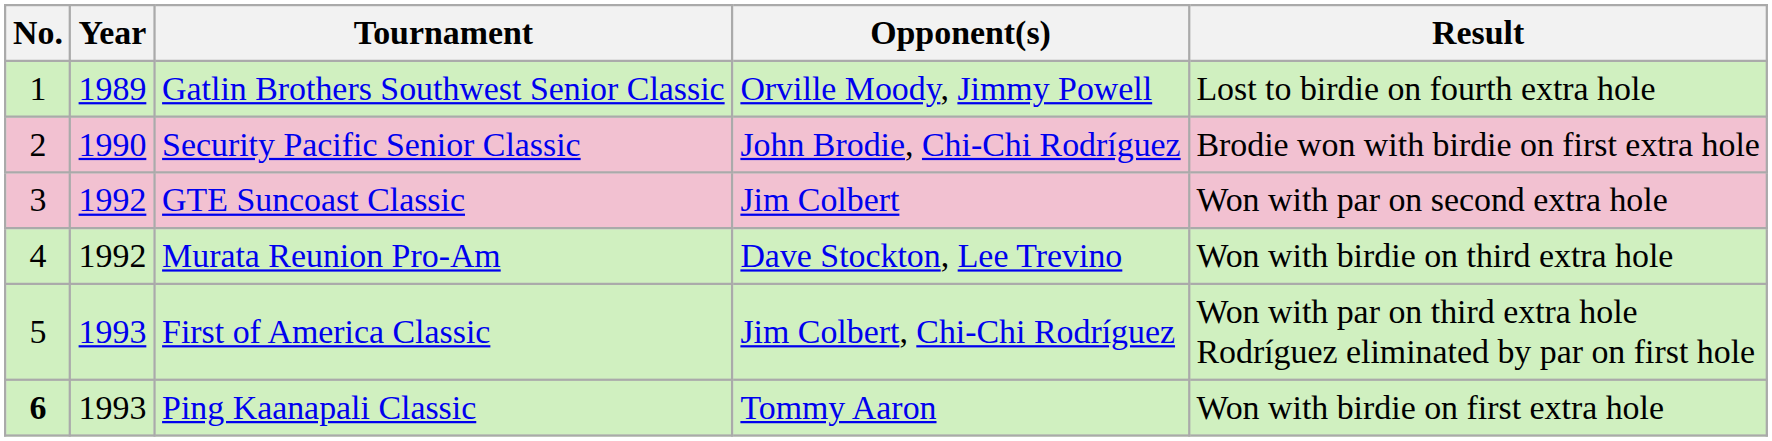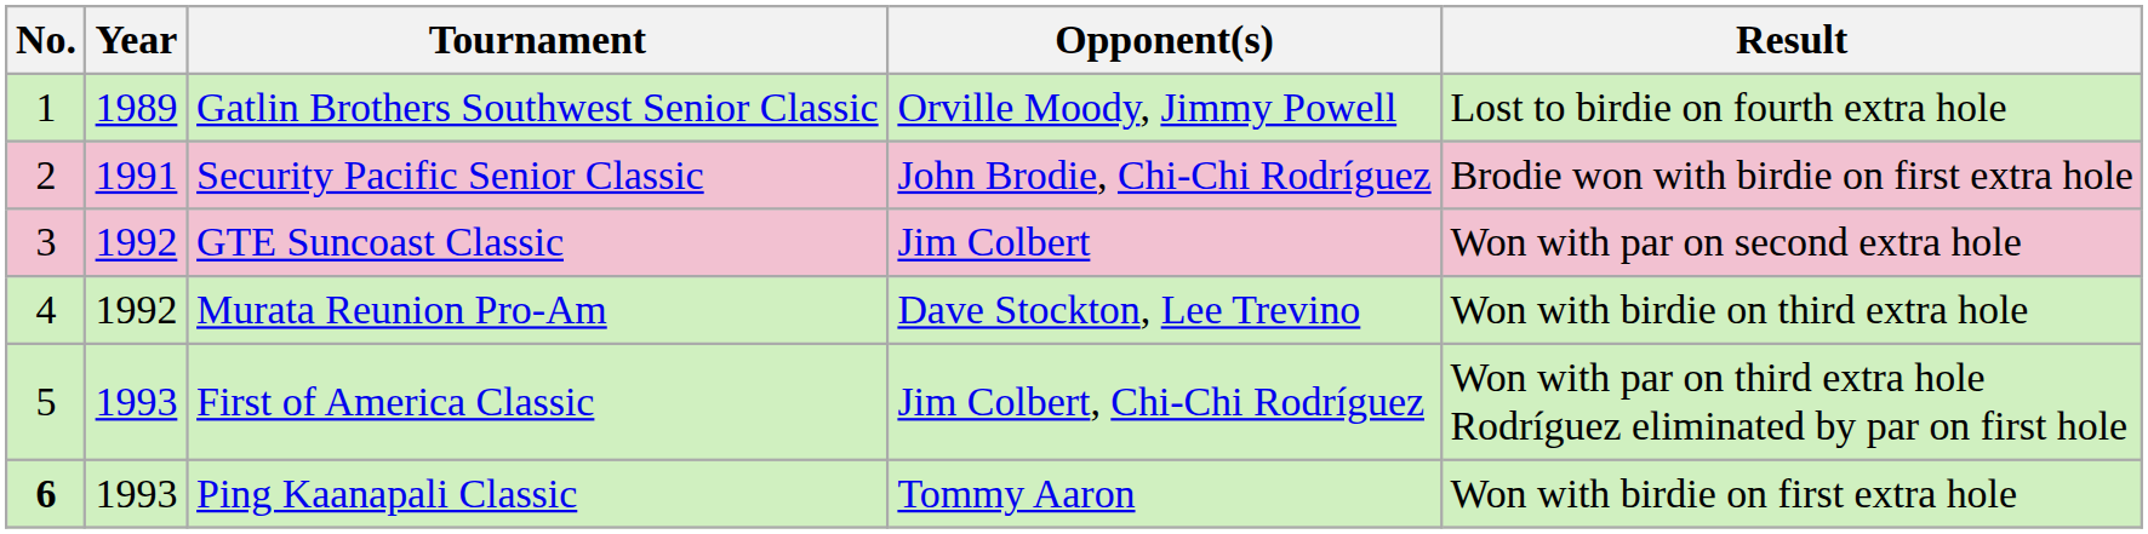Security Pacific Senior Classic | Year: 1990 -> 1991
